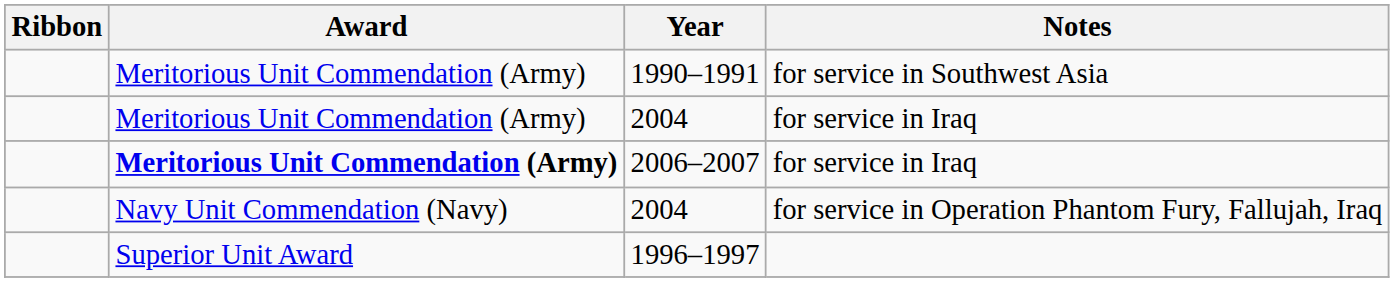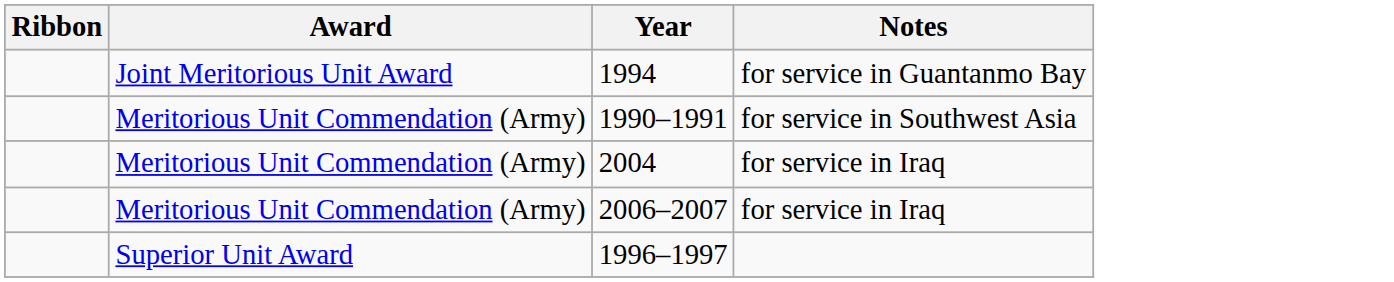+ row: Joint Meritorious Unit Award | 1994 | for service in Guantanmo Bay
2006–2007 | Award: bold -> normal
- row: Navy Unit Commendation (Navy) | 2004 | for service in Operation Phantom Fury, Fallujah, Iraq
